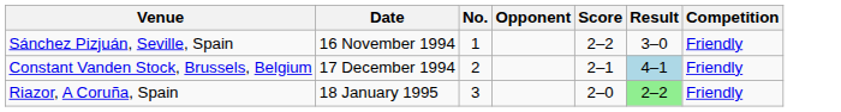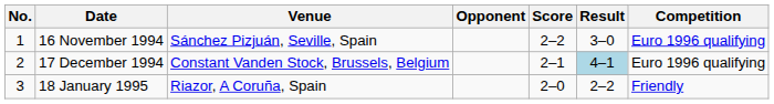columns swapped: No. <-> Venue
16 November 1994 | Competition: Friendly -> Euro 1996 qualifying
17 December 1994 | Competition: Friendly -> Euro 1996 qualifying
18 January 1995 | Result: lightgreen background -> no background
